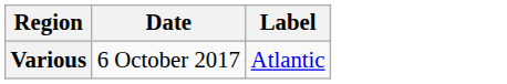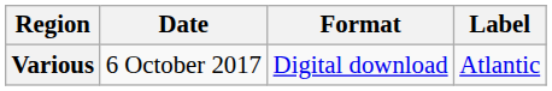+ column: Format | Digital download
